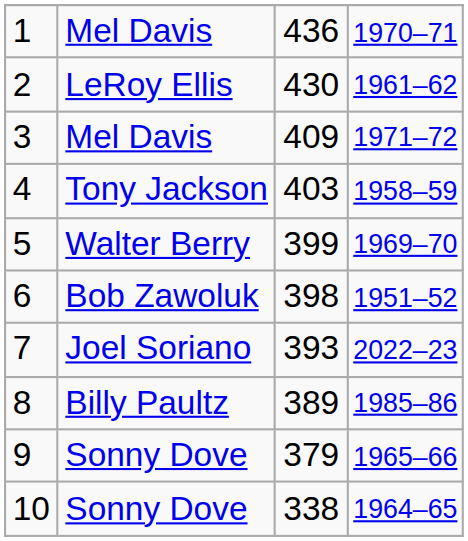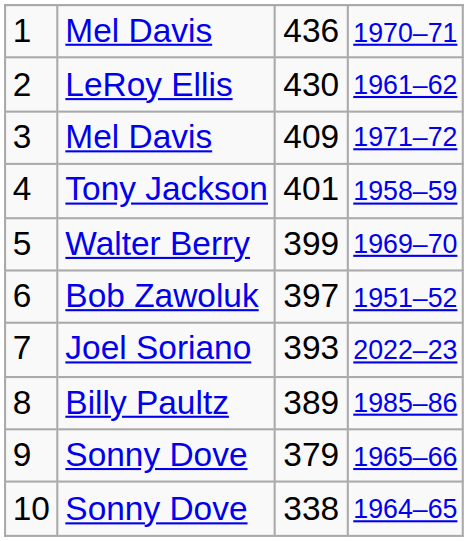4 | column 3: 403 -> 401
6 | column 3: 398 -> 397
